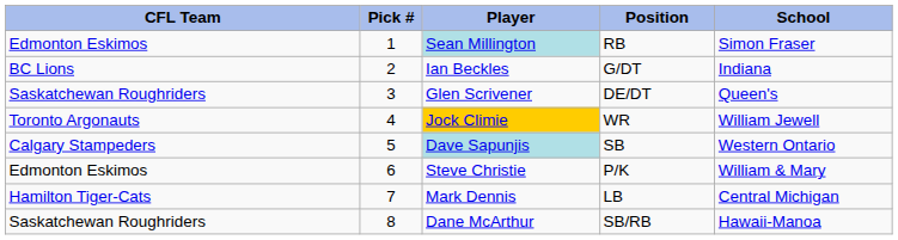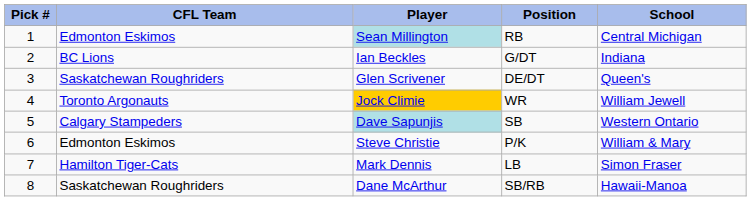columns swapped: Pick # <-> CFL Team
Sean Millington | School: Simon Fraser -> Central Michigan
Mark Dennis | School: Central Michigan -> Simon Fraser
